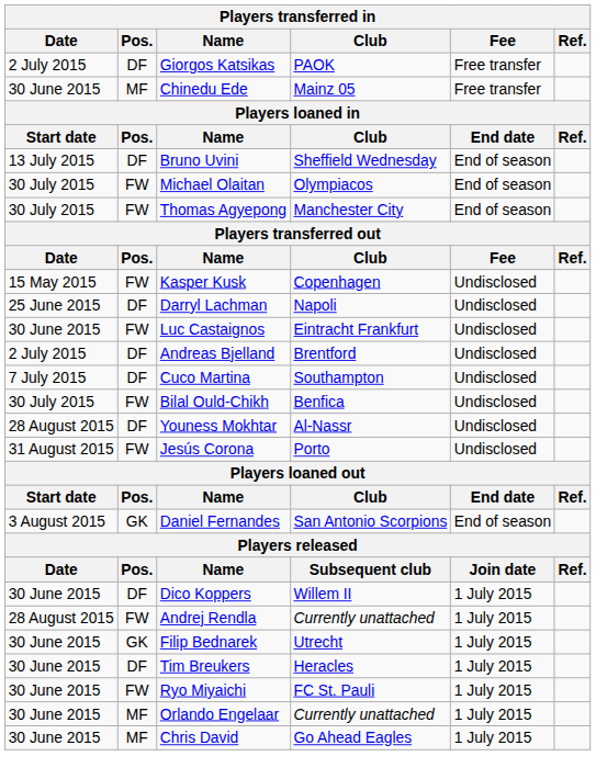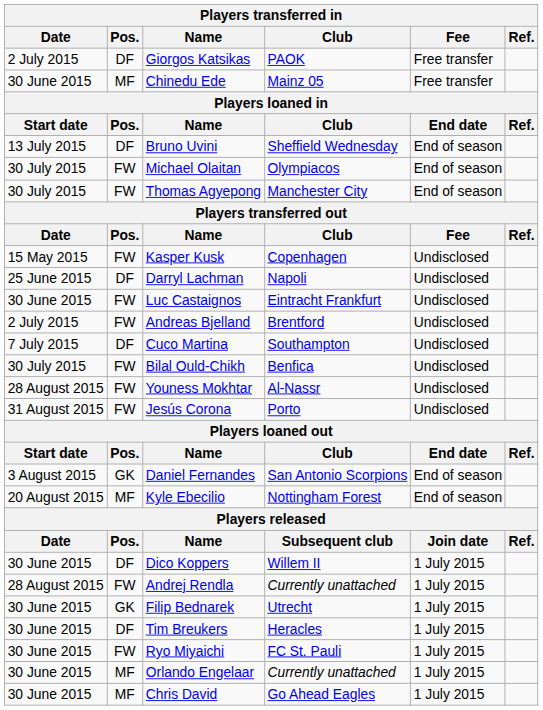Andreas Bjelland | Pos.: DF -> FW
Youness Mokhtar | Pos.: DF -> FW
+ row: 20 August 2015 | MF | Kyle Ebecilio | Nottingham Forest | End of season
